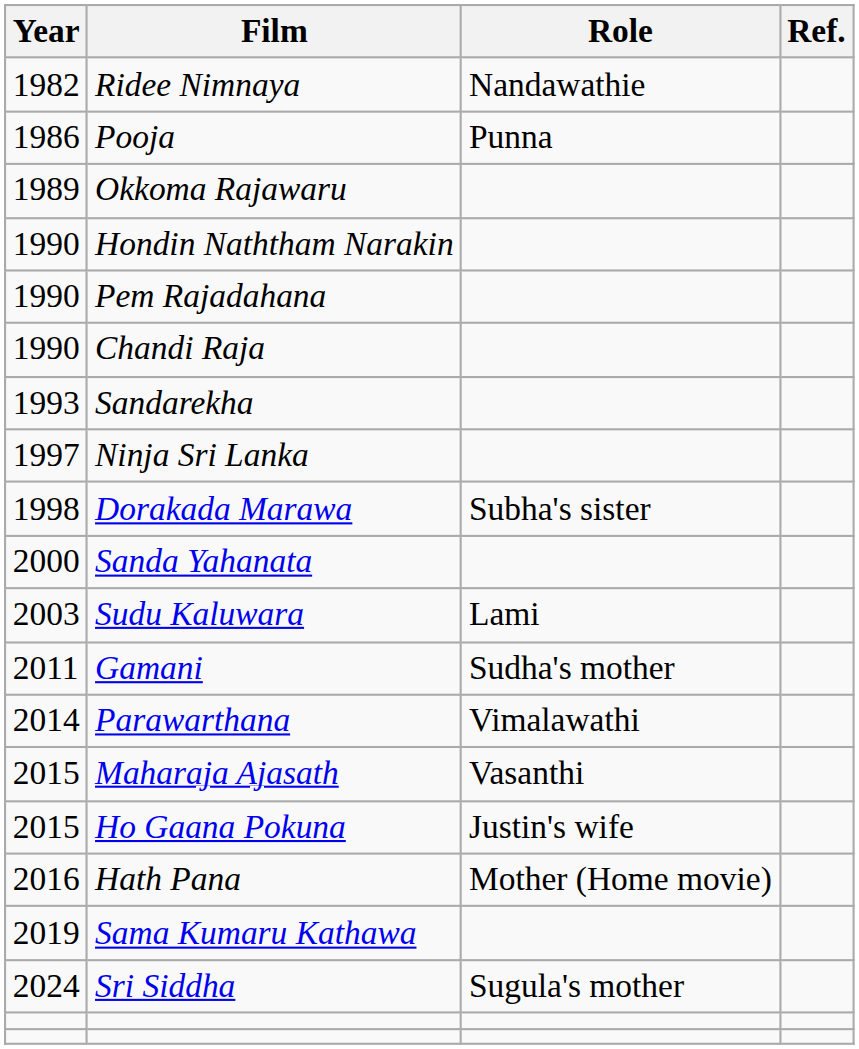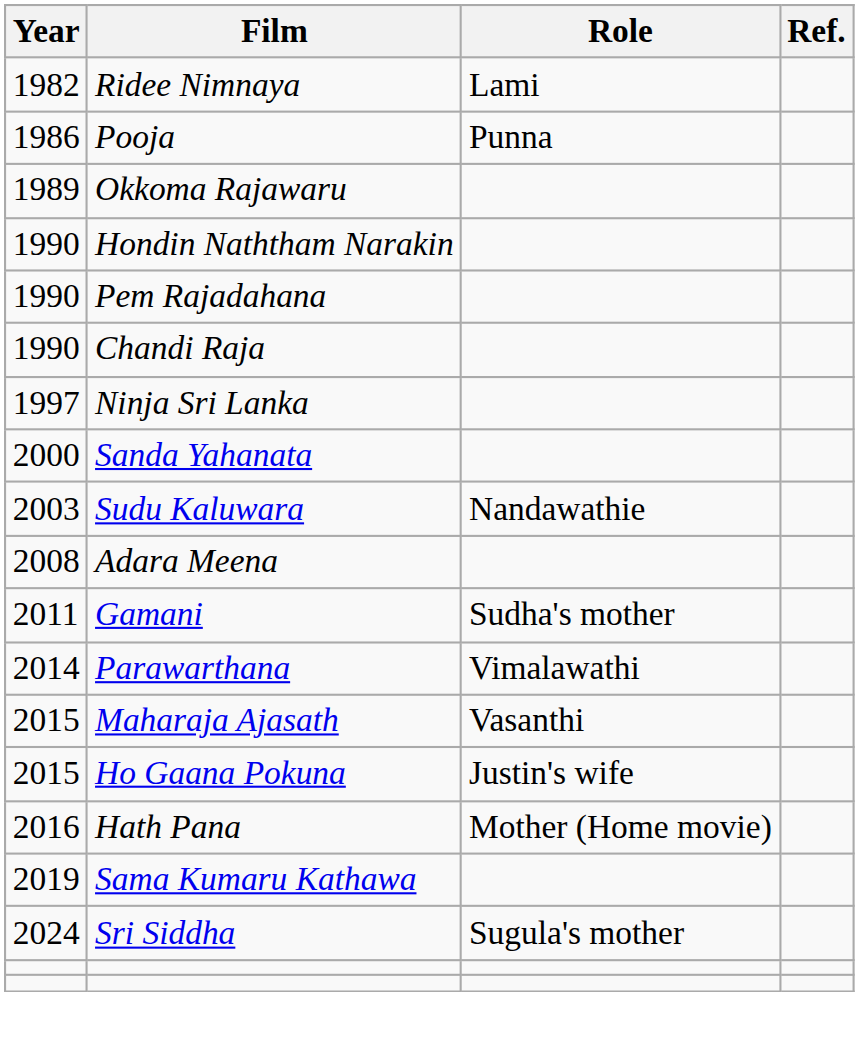Ridee Nimnaya | Role: Nandawathie -> Lami
- row: 1993 | Sandarekha
- row: 1998 | Dorakada Marawa | Subha's sister
Sudu Kaluwara | Role: Lami -> Nandawathie
+ row: 2008 | Adara Meena
